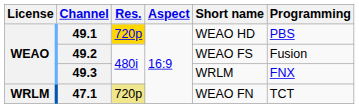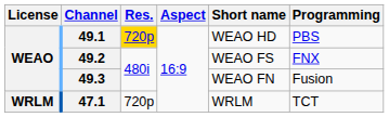49.2 | Programming: Fusion -> FNX
49.3 | Short name: WRLM -> WEAO FN
49.3 | Programming: FNX -> Fusion
47.1 | Res.: khaki background -> no background
47.1 | Short name: WEAO FN -> WRLM
